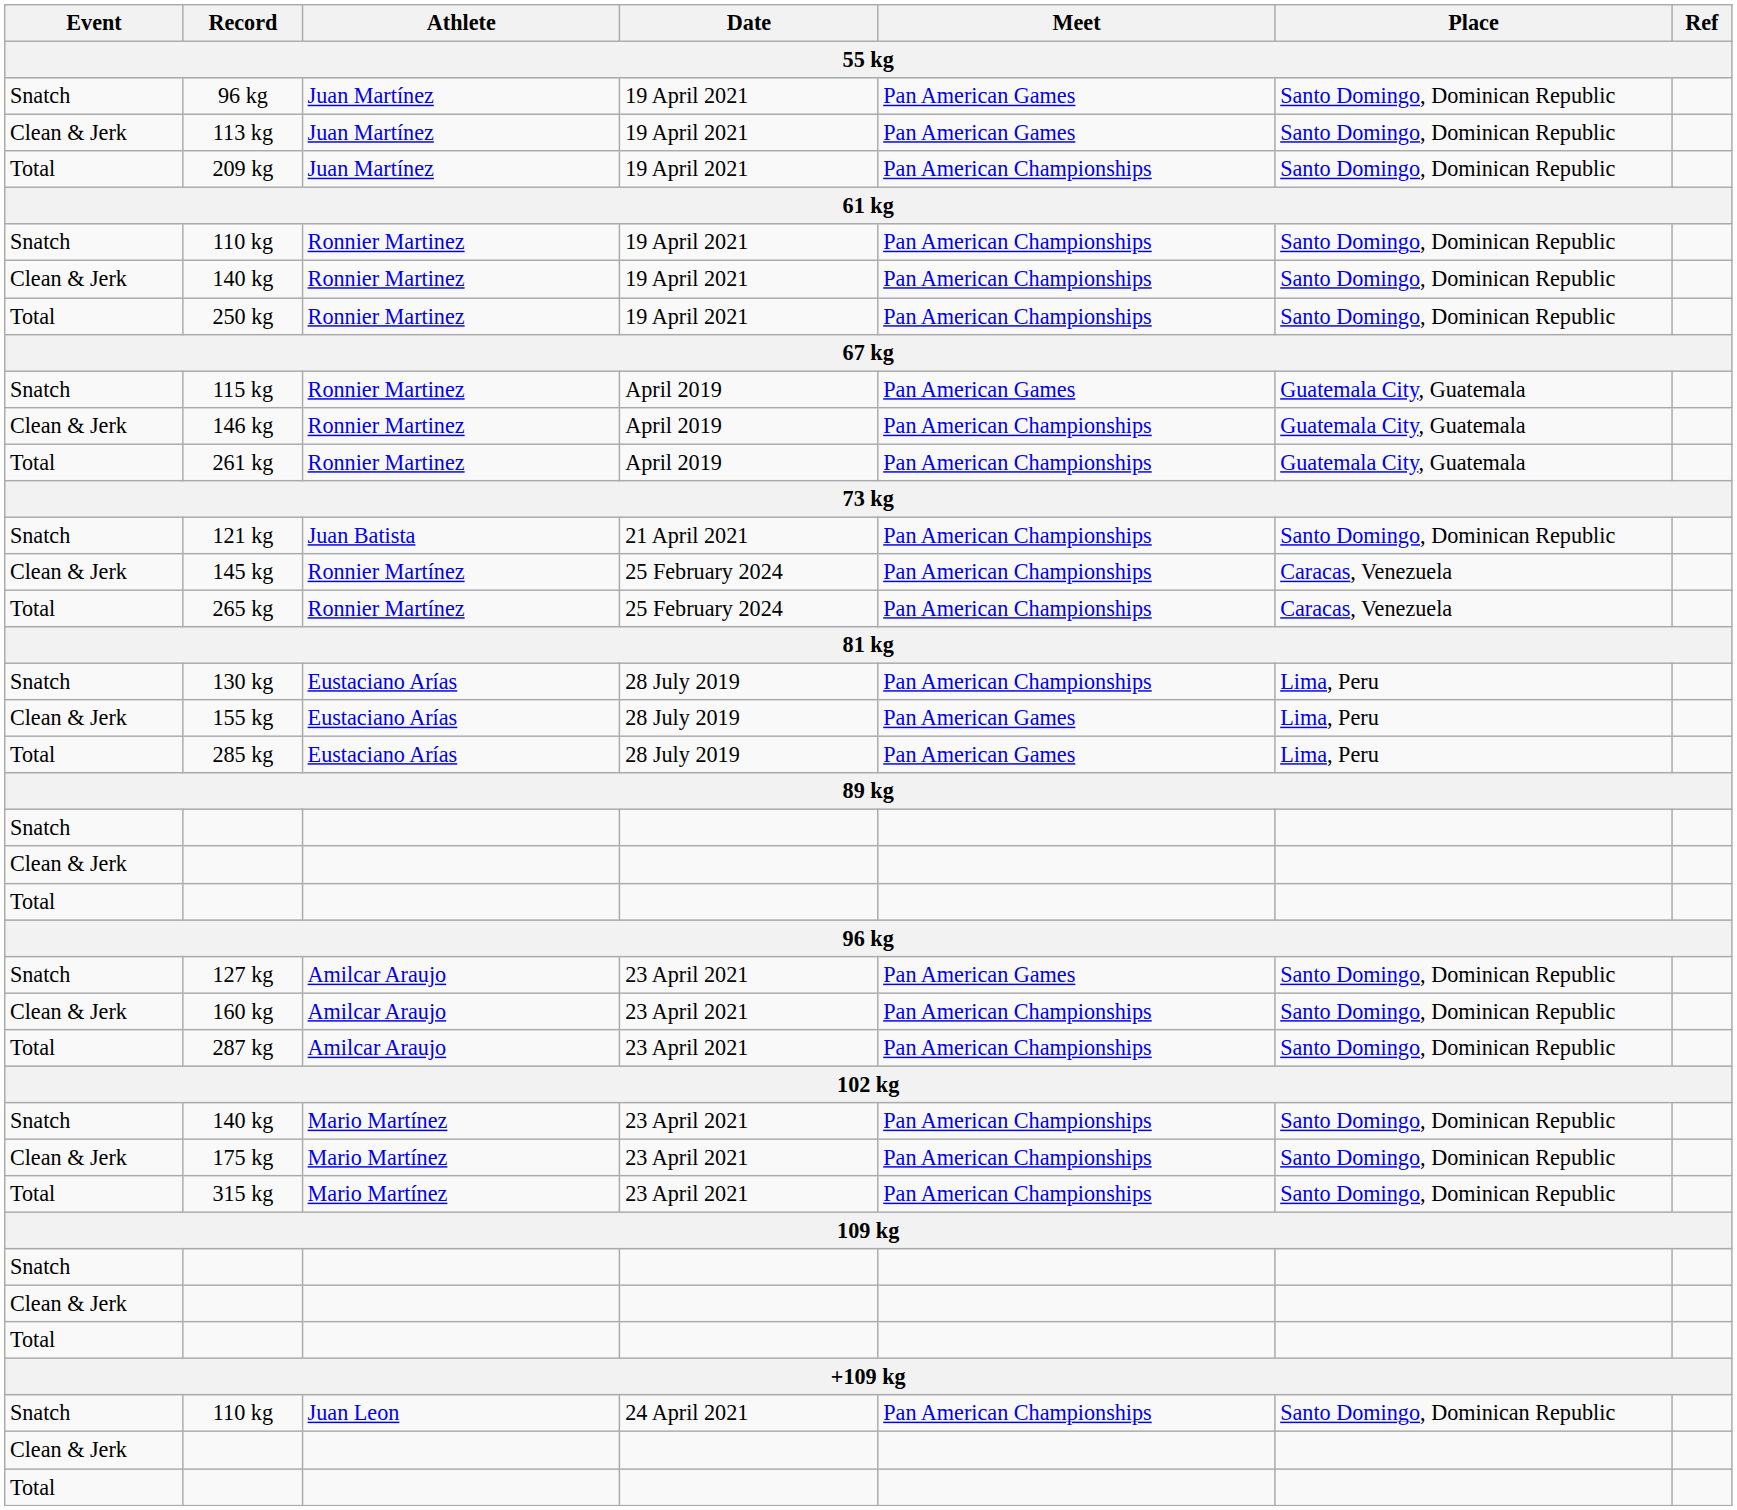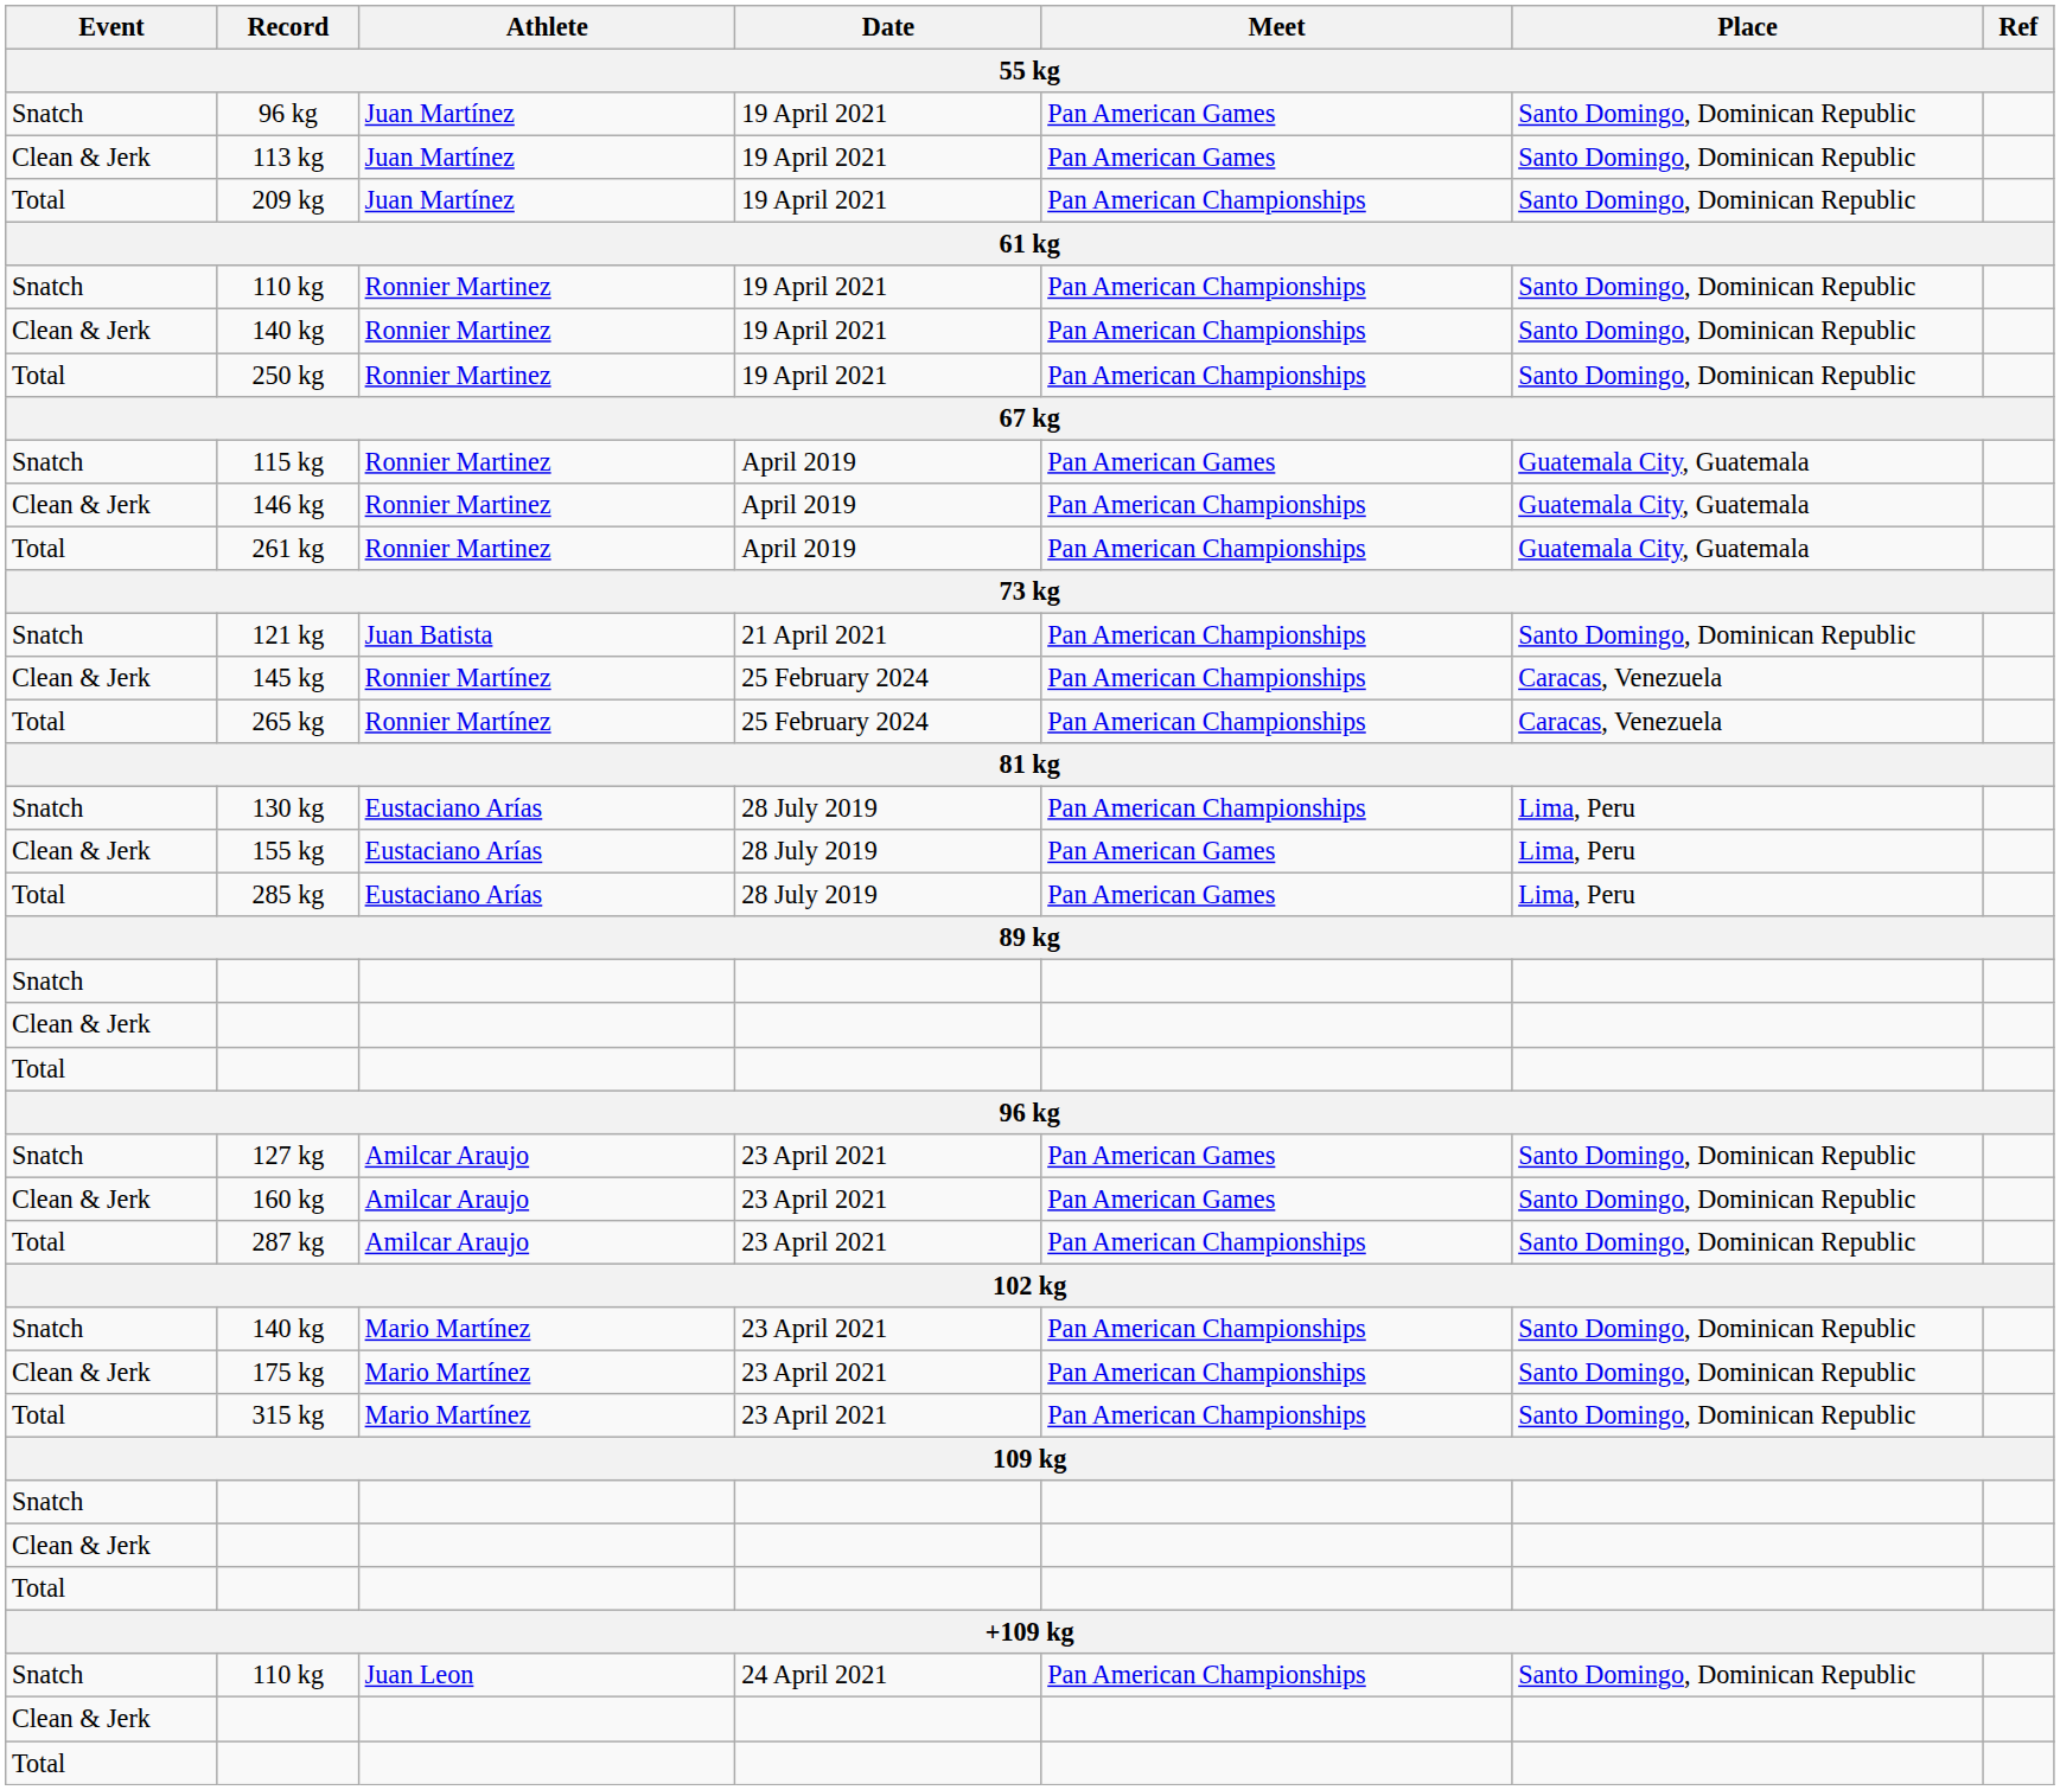160 kg | Meet: Pan American Championships -> Pan American Games
